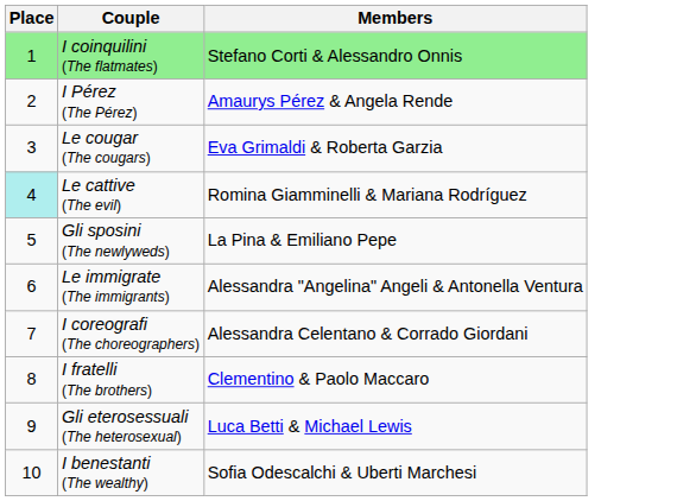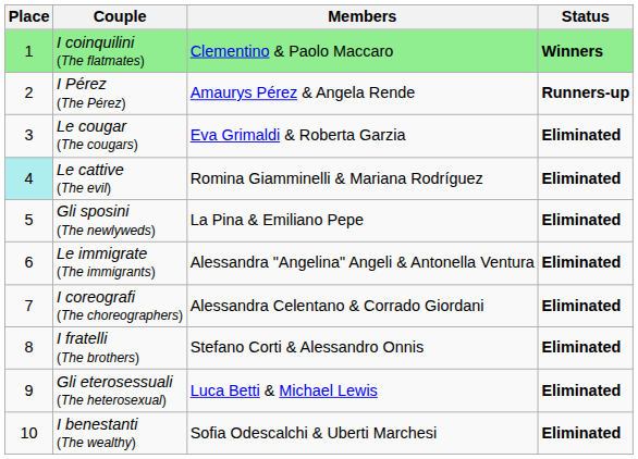+ column: Status | Winners | Runners-up | Eliminated | Eliminated | Eliminated | Eliminated | Eliminated | Eliminated | Eliminated | Eliminated
I coinquilini (The flatmates) | Members: Stefano Corti & Alessandro Onnis -> Clementino & Paolo Maccaro
I fratelli (The brothers) | Members: Clementino & Paolo Maccaro -> Stefano Corti & Alessandro Onnis
